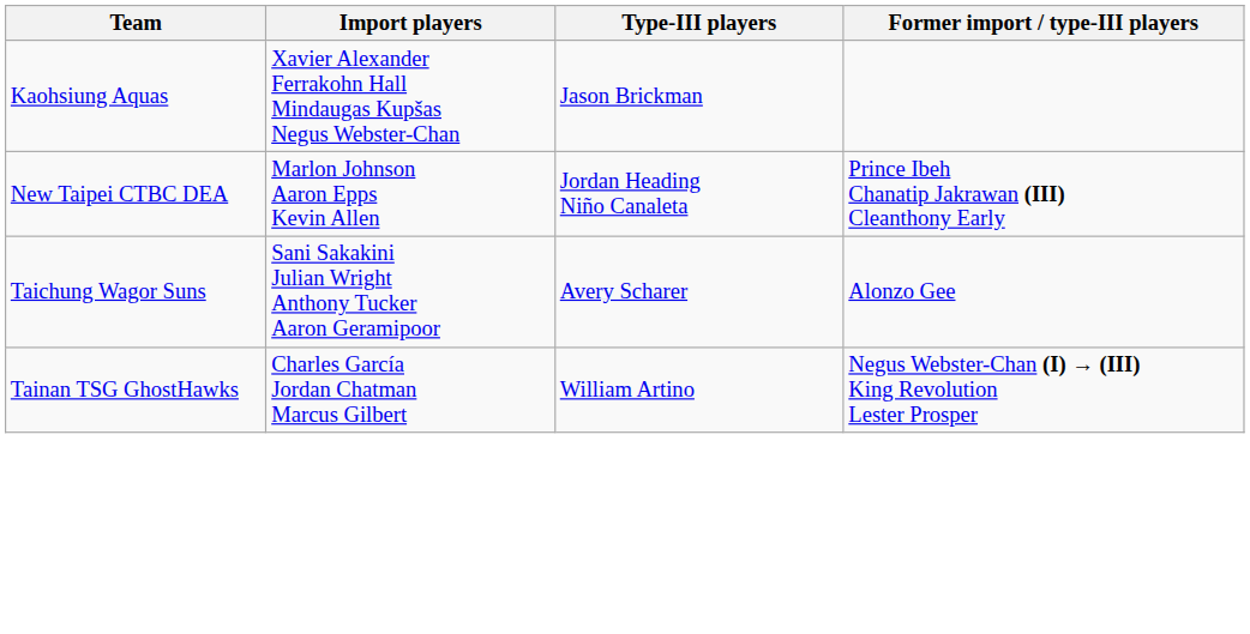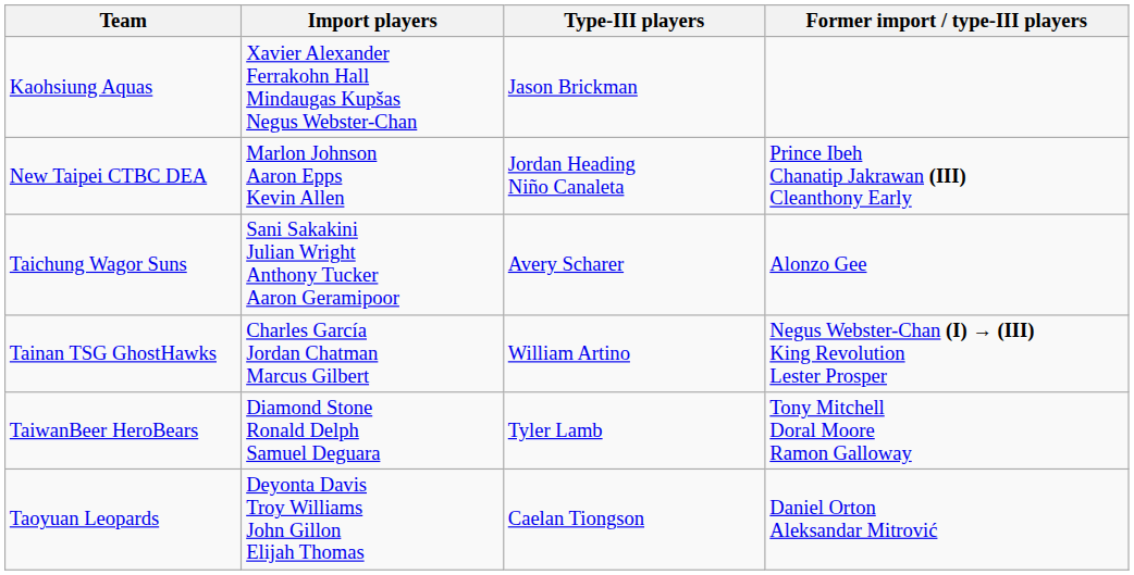+ row: TaiwanBeer HeroBears | Diamond Stone Ronald Delph Samuel Deguara | Tyler Lamb | Tony Mitchell Doral Moore Ramon Galloway
+ row: Taoyuan Leopards | Deyonta Davis Troy Williams John Gillon Elijah Thomas | Caelan Tiongson | Daniel Orton Aleksandar Mitrović
